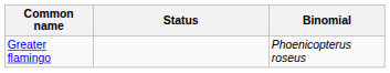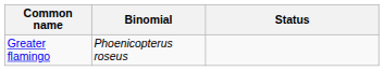columns swapped: Binomial <-> Status
